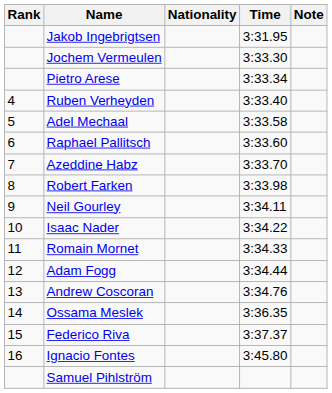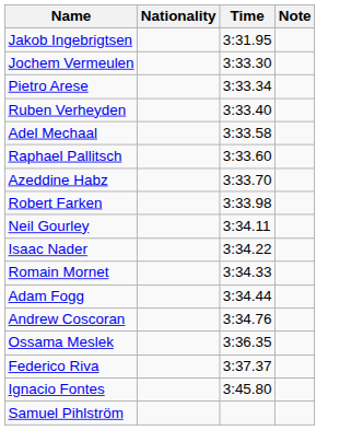- column: Rank | 4 | 5 | 6 | 7 | 8 | 9 | 10 | 11 | 12 | 13 | 14 | 15 | 16
